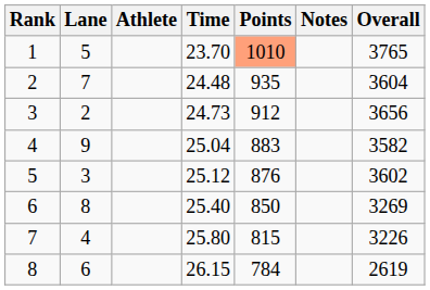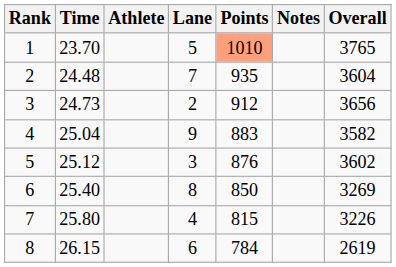columns swapped: Lane <-> Time
